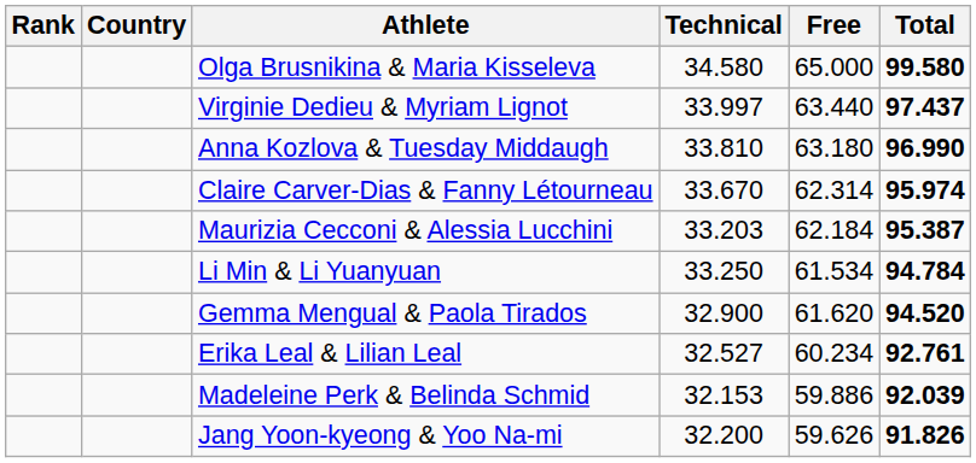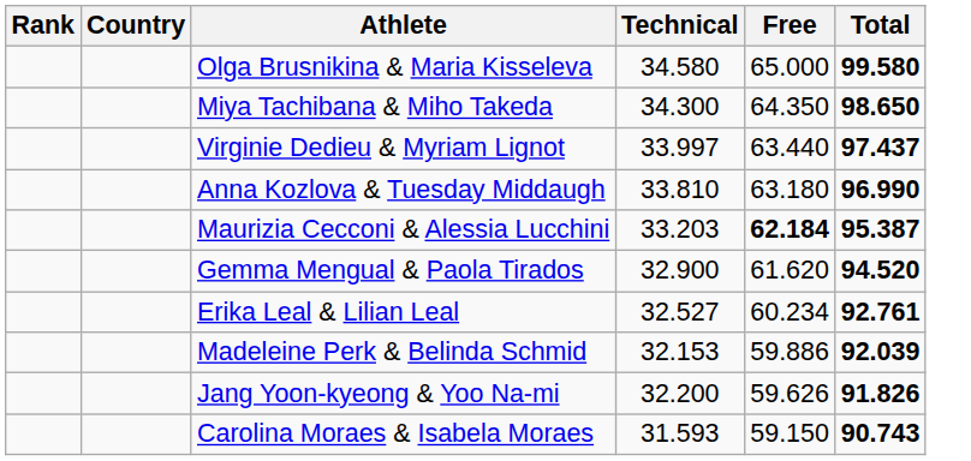+ row: Miya Tachibana & Miho Takeda | 34.300 | 64.350 | 98.650
- row: Claire Carver-Dias & Fanny Létourneau | 33.670 | 62.314 | 95.974
Maurizia Cecconi & Alessia Lucchini | Free: normal -> bold
- row: Li Min & Li Yuanyuan | 33.250 | 61.534 | 94.784
+ row: Carolina Moraes & Isabela Moraes | 31.593 | 59.150 | 90.743
